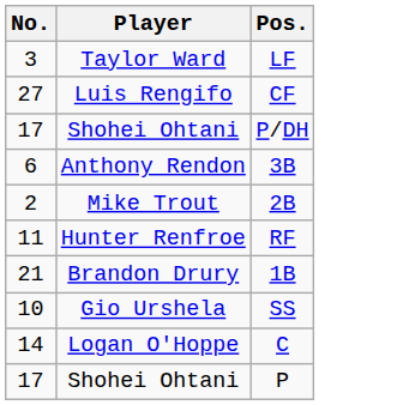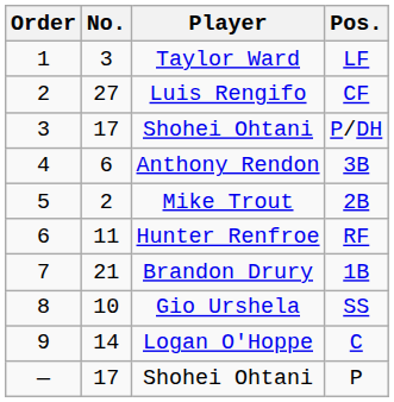+ column: Order | 1 | 2 | 3 | 4 | 5 | 6 | 7 | 8 | 9 | —
